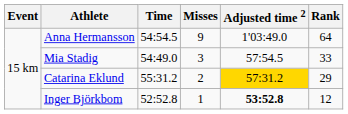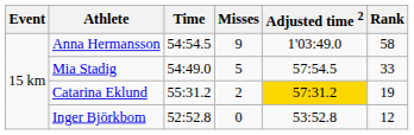Anna Hermansson | Rank: 64 -> 58
Mia Stadig | Misses: 3 -> 5
Catarina Eklund | Rank: 29 -> 19
Inger Björkbom | Misses: 1 -> 0
Inger Björkbom | Adjusted time 2: bold -> normal
